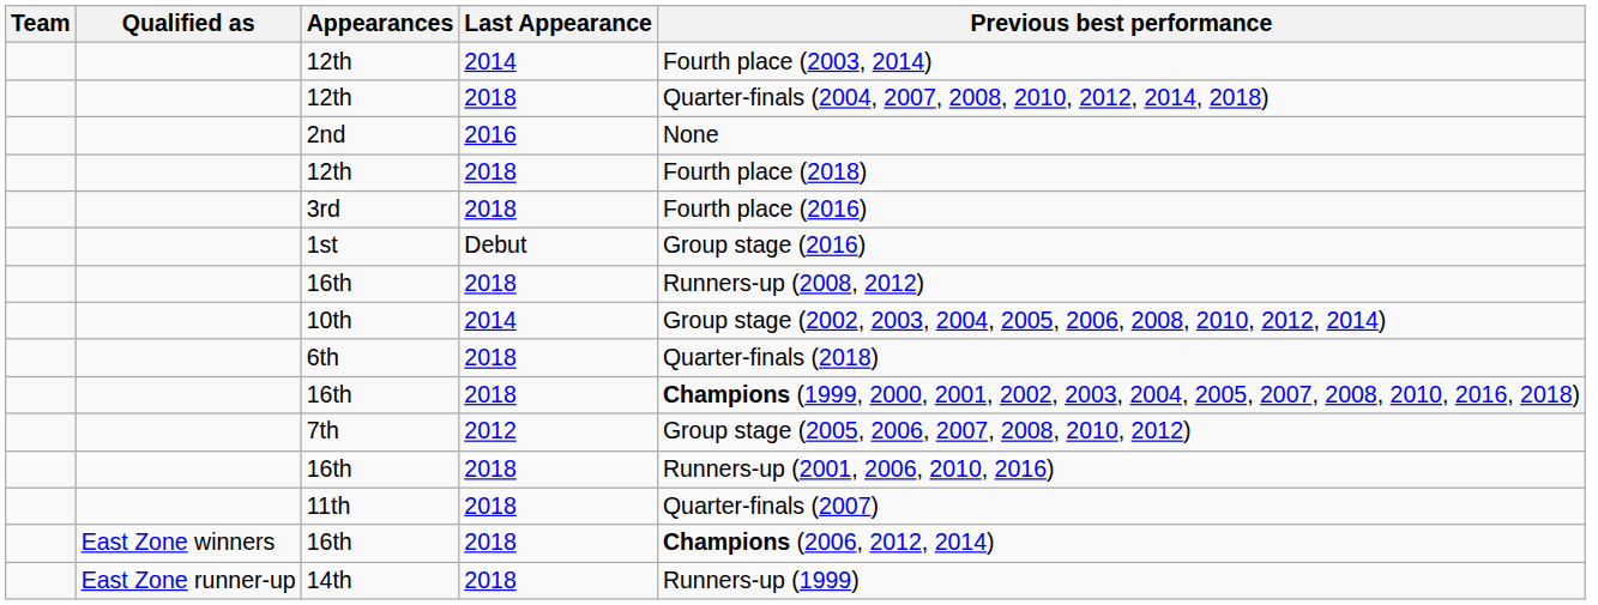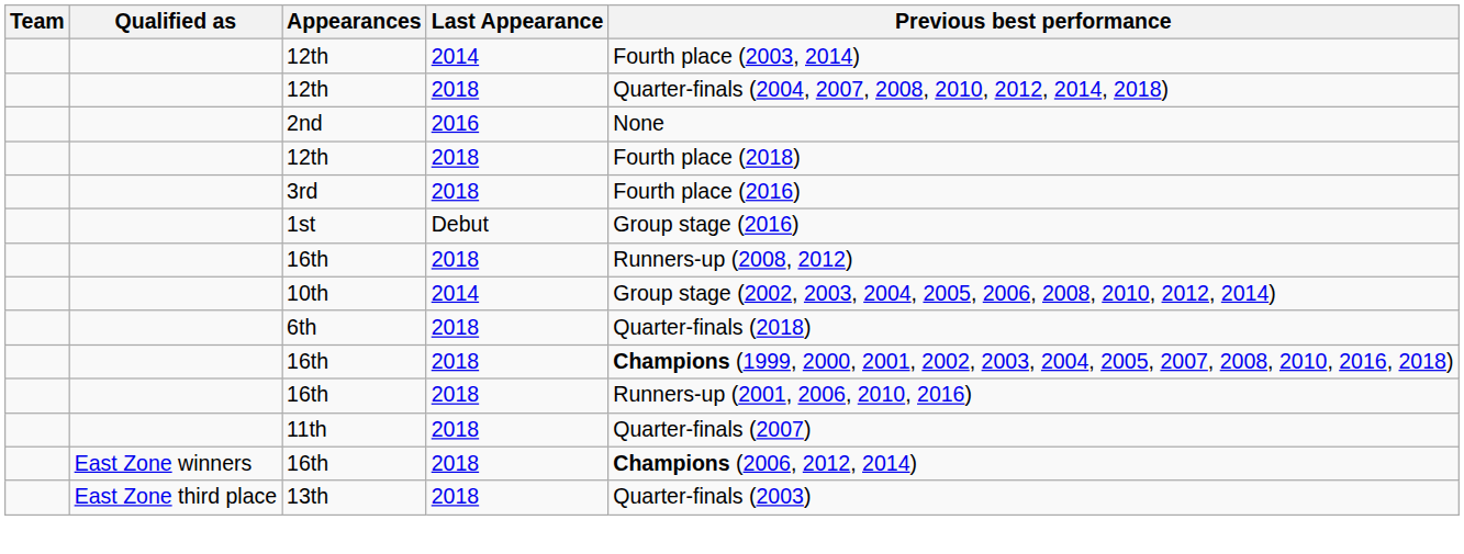- row: 7th | 2012 | Group stage (2005, 2006, 2007, 2008, 2010, 2012)
- row: East Zone runner-up | 14th | 2018 | Runners-up (1999)
+ row: East Zone third place | 13th | 2018 | Quarter-finals (2003)
